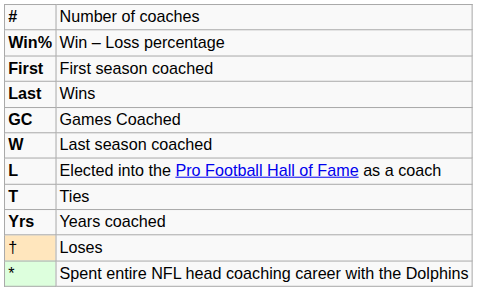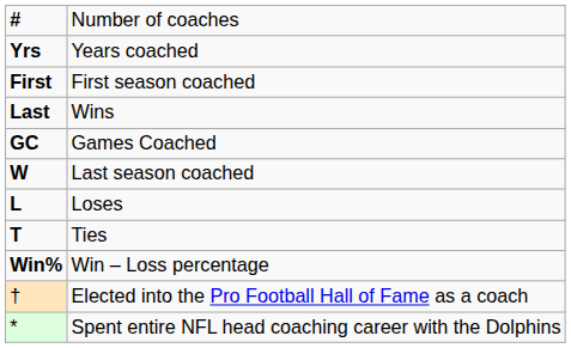rows swapped: Yrs <-> Win%
L | column 2: Elected into the Pro Football Hall of Fame as a coach -> Loses
† | column 2: Loses -> Elected into the Pro Football Hall of Fame as a coach
